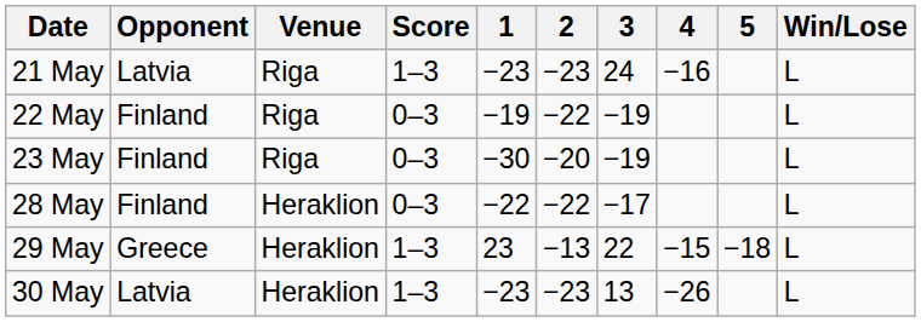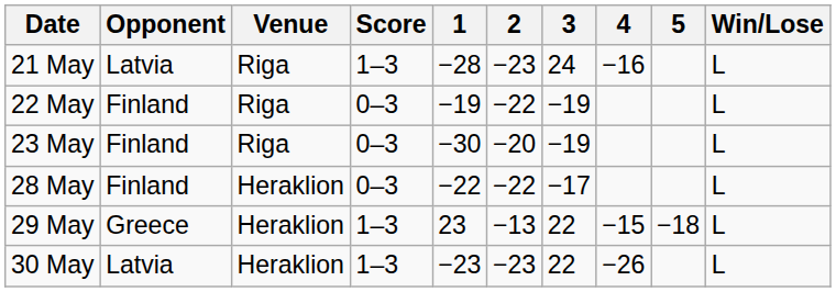21 May | 1: −23 -> −28
30 May | 3: 13 -> 22
